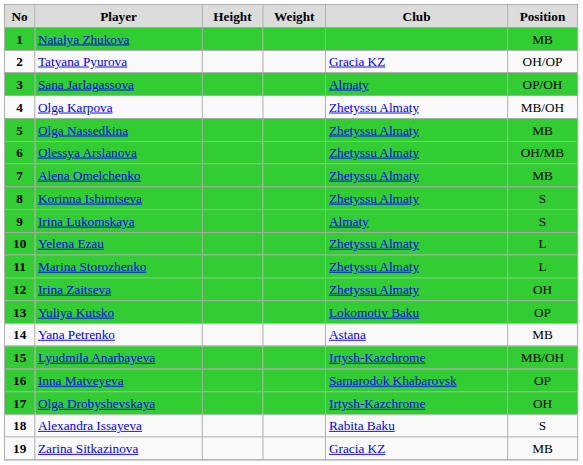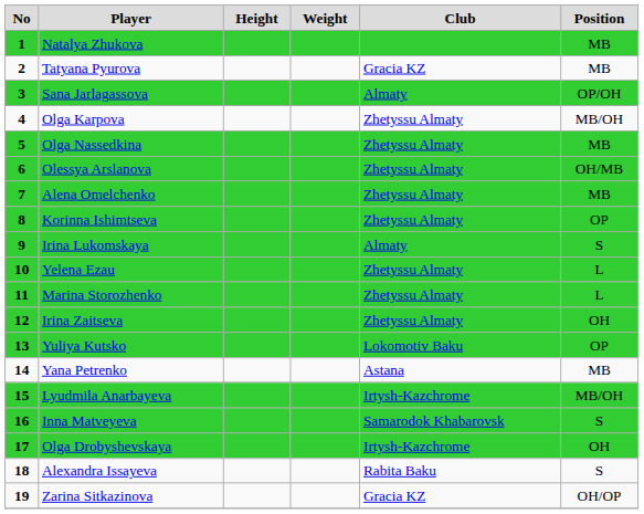Tatyana Pyurova | Position: OH/OP -> MB
Korinna Ishimtseva | Position: S -> OP
Inna Matveyeva | Position: OP -> S
Zarina Sitkazinova | Position: MB -> OH/OP
